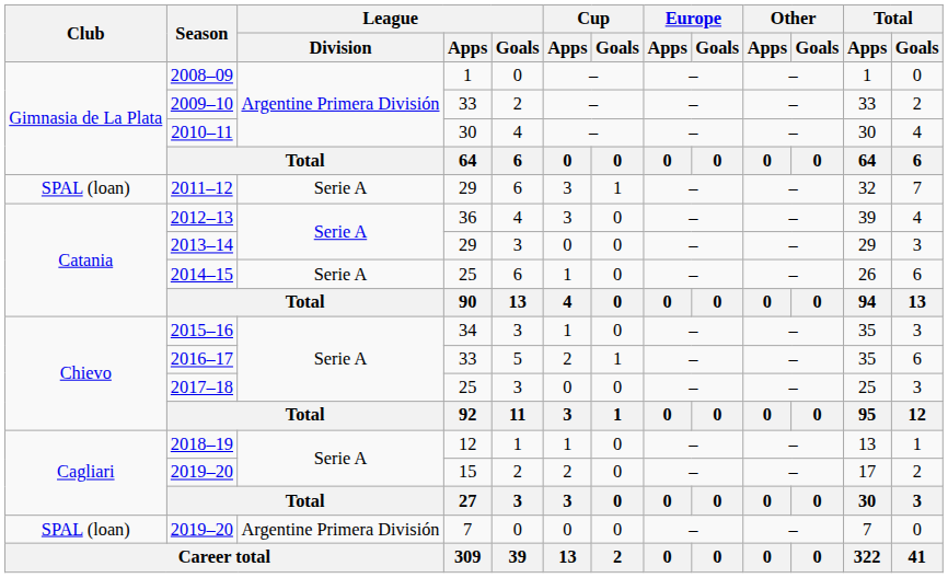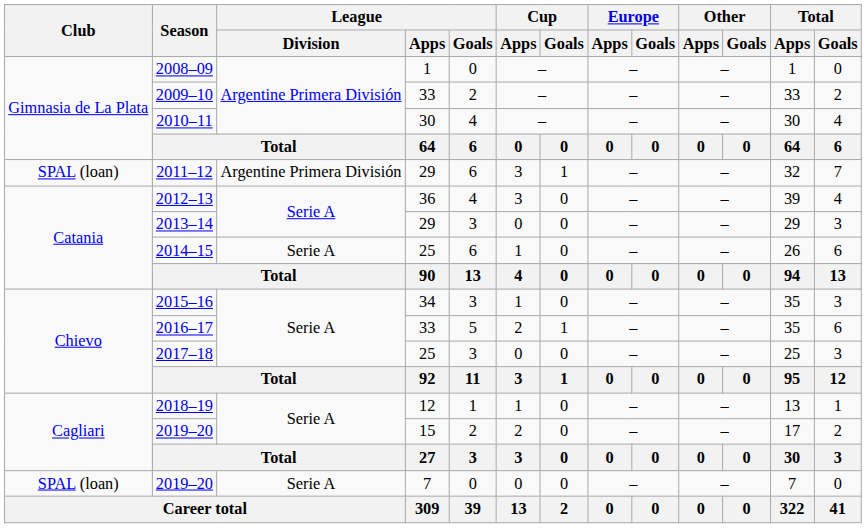2011–12 | League / Division: Serie A -> Argentine Primera División
2019–20 / 7 | League / Division: Argentine Primera División -> Serie A
